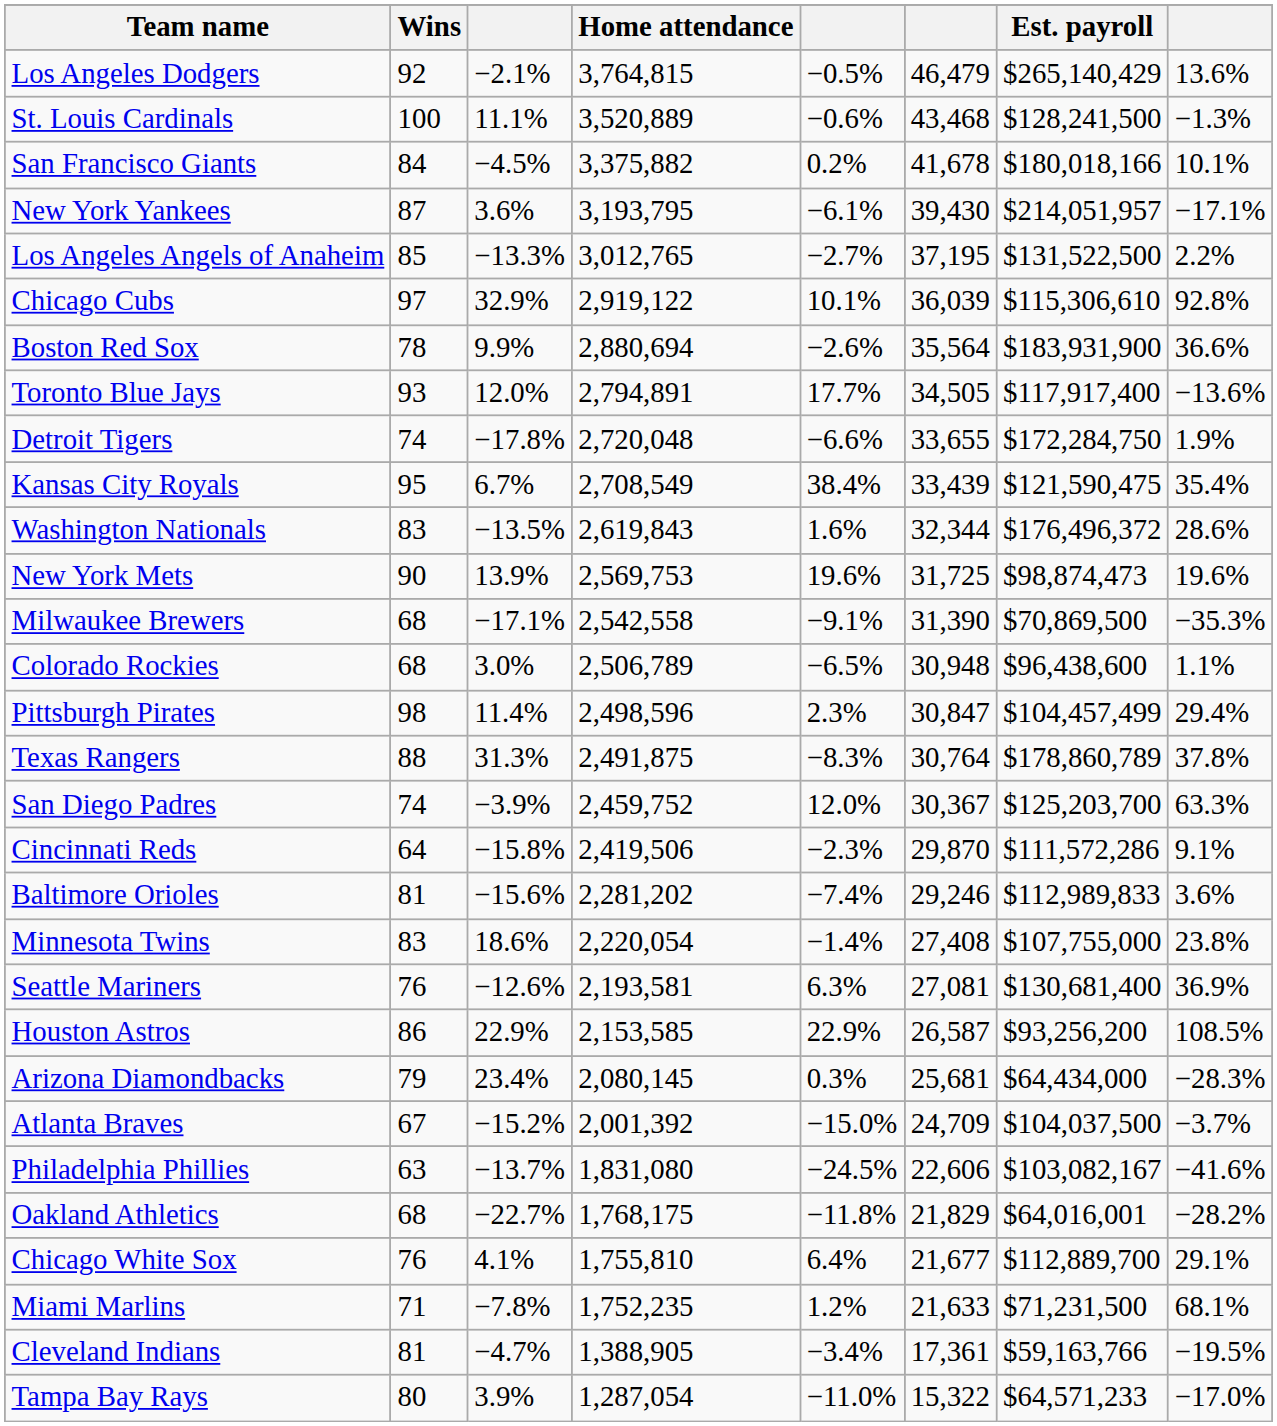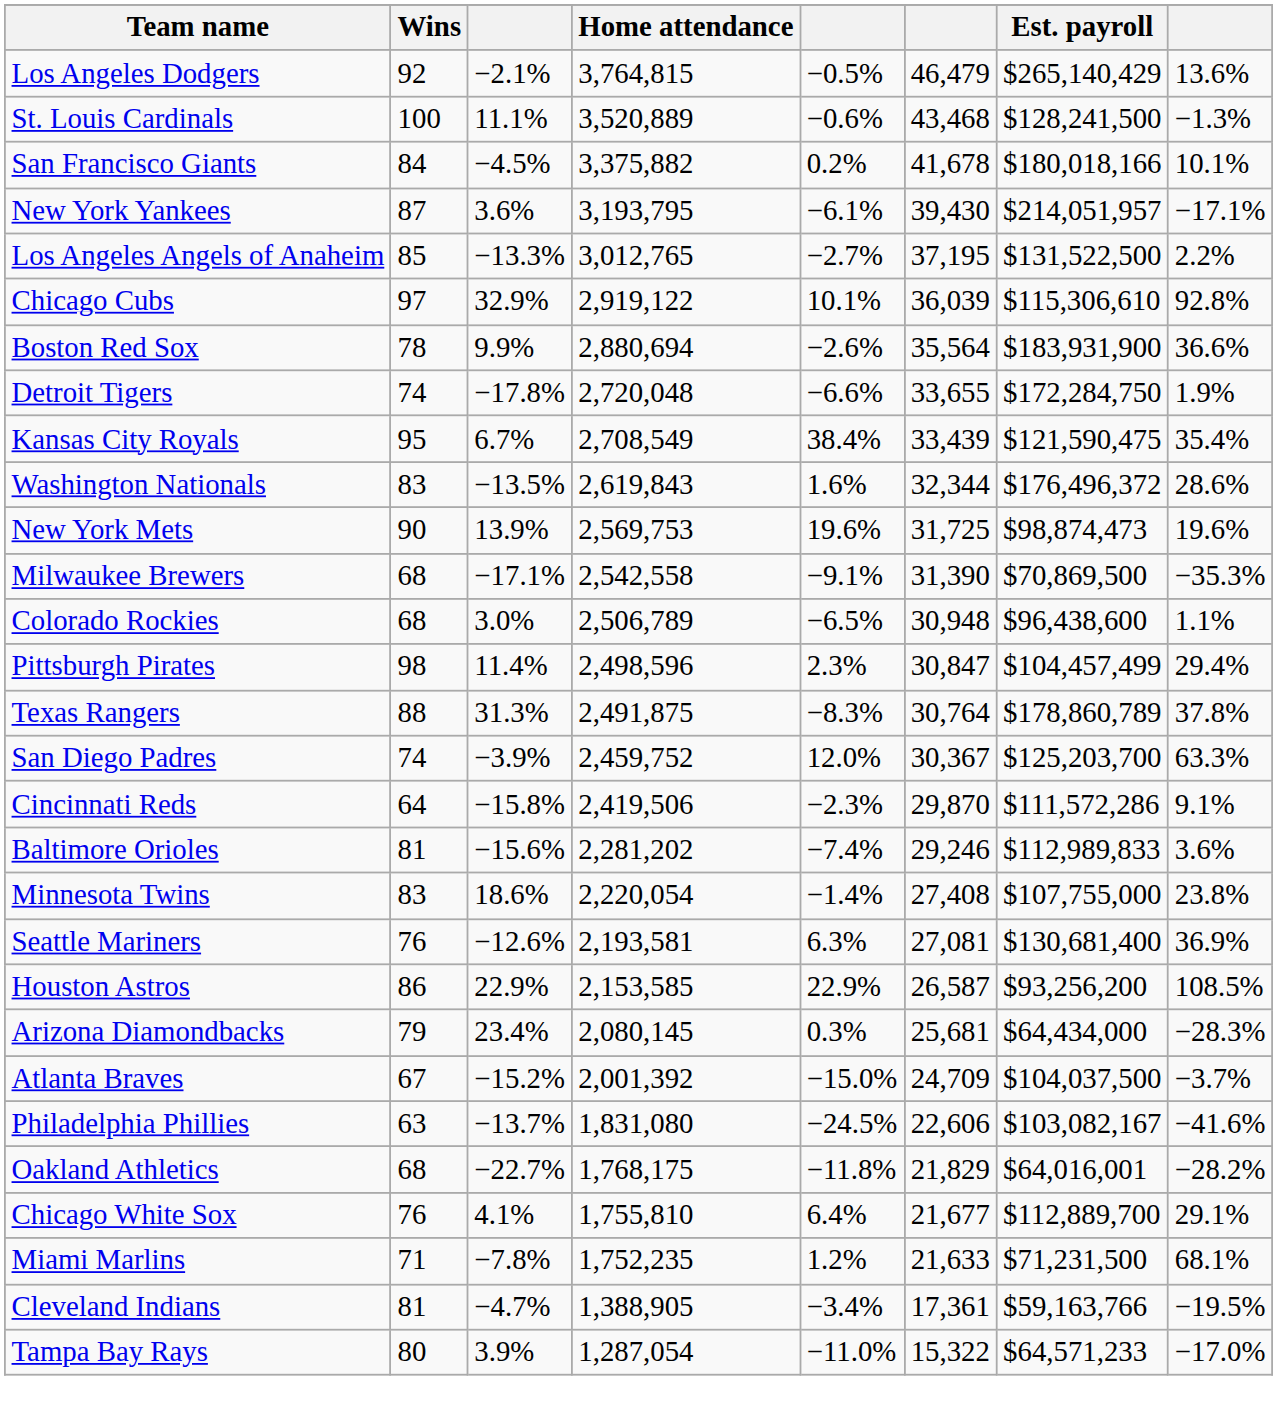- row: Toronto Blue Jays | 93 | 12.0% | 2,794,891 | 17.7% | 34,505 | $117,917,400 | −13.6%
